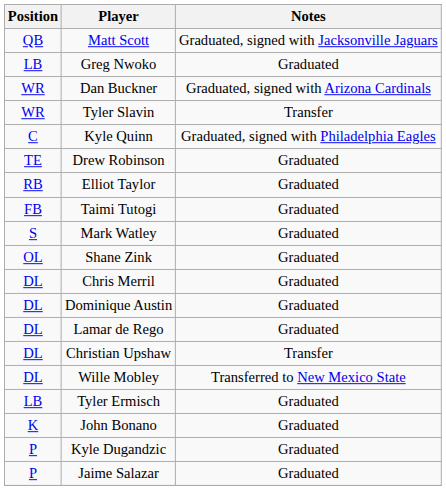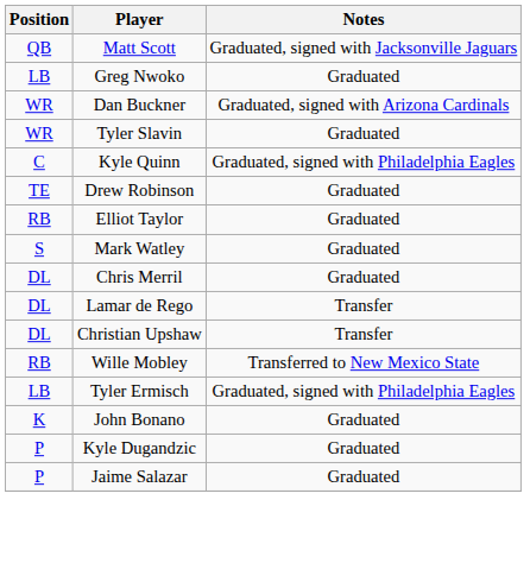Tyler Slavin | Notes: Transfer -> Graduated
- row: FB | Taimi Tutogi | Graduated
- row: OL | Shane Zink | Graduated
- row: DL | Dominique Austin | Graduated
Lamar de Rego | Notes: Graduated -> Transfer
Wille Mobley | Position: DL -> RB
Tyler Ermisch | Notes: Graduated -> Graduated, signed with Philadelphia Eagles
